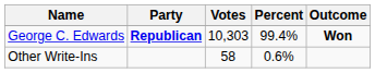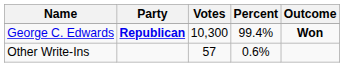George C. Edwards | Votes: 10,303 -> 10,300
Other Write-Ins | Votes: 58 -> 57
